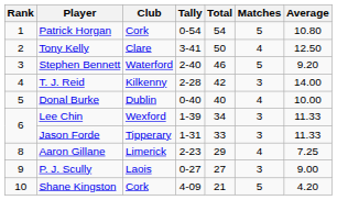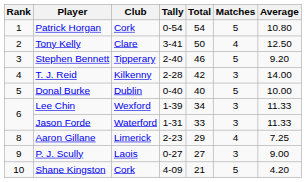Stephen Bennett | Club: Waterford -> Tipperary
Donal Burke | Matches: 4 -> 5
Jason Forde | Club: Tipperary -> Waterford
